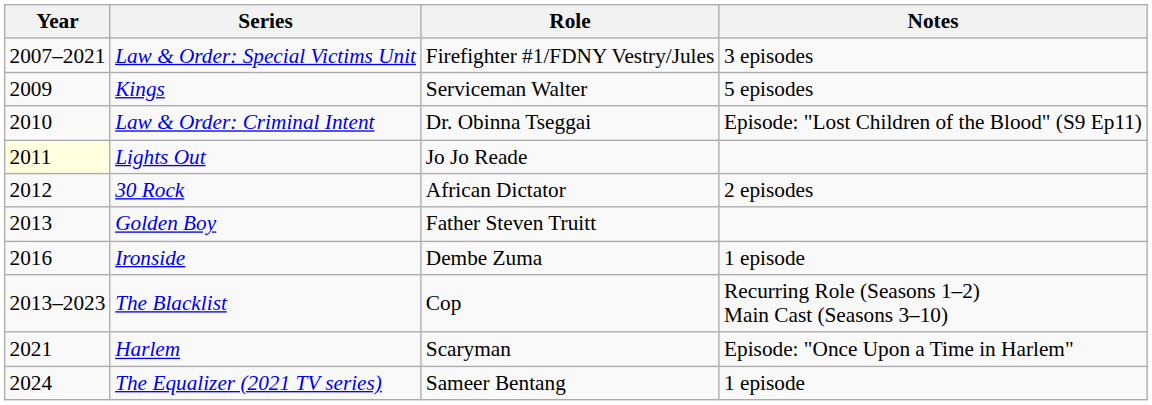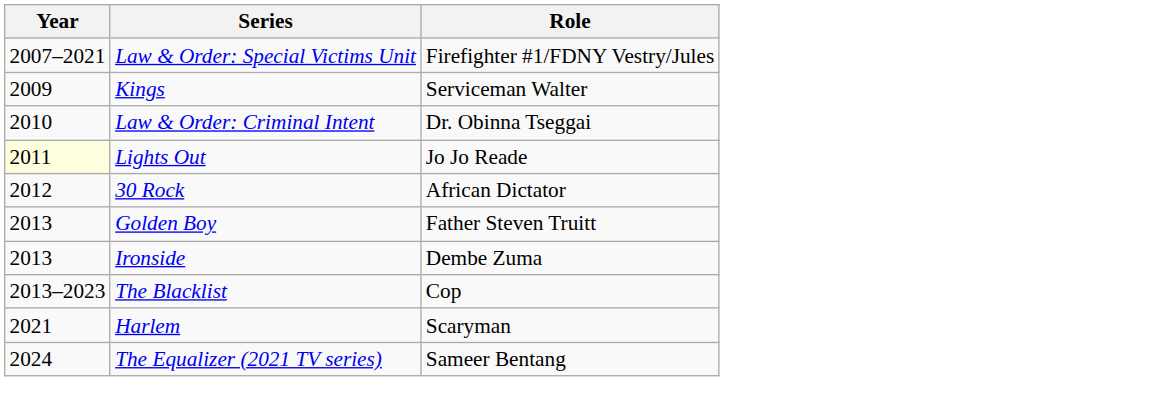- column: Notes | 3 episodes | 5 episodes | Episode: "Lost Children of the Blood" (S9 Ep11) | 2 episodes | 1 episode | Recurring Role (Seasons 1–2) Main Cast (Seasons 3–10) | Episode: "Once Upon a Time in Harlem" | 1 episode
Ironside | Year: 2016 -> 2013
